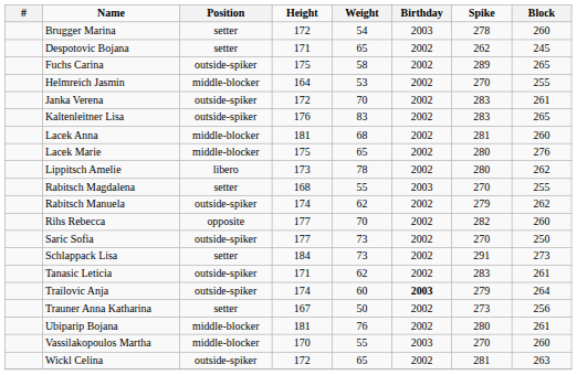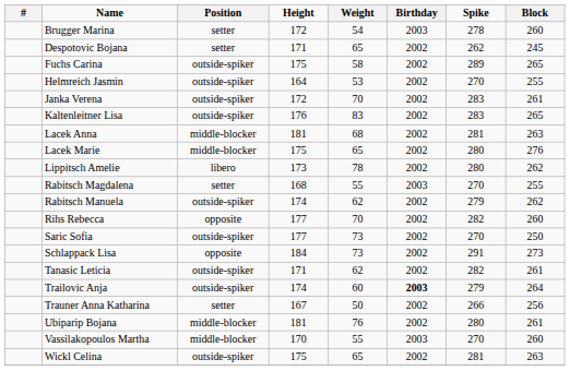Helmreich Jasmin | Position: middle-blocker -> outside-spiker
Lacek Anna | Block: 260 -> 263
Schlappack Lisa | Position: setter -> opposite
Tanasic Leticia | Spike: 283 -> 282
Trauner Anna Katharina | Spike: 273 -> 266
Wickl Celina | Height: 172 -> 175
